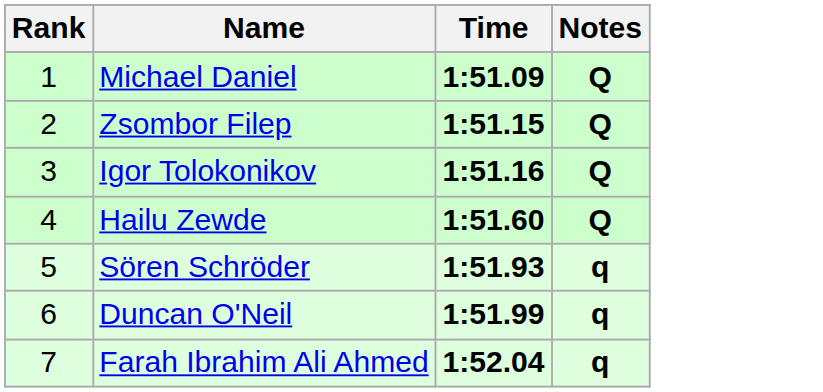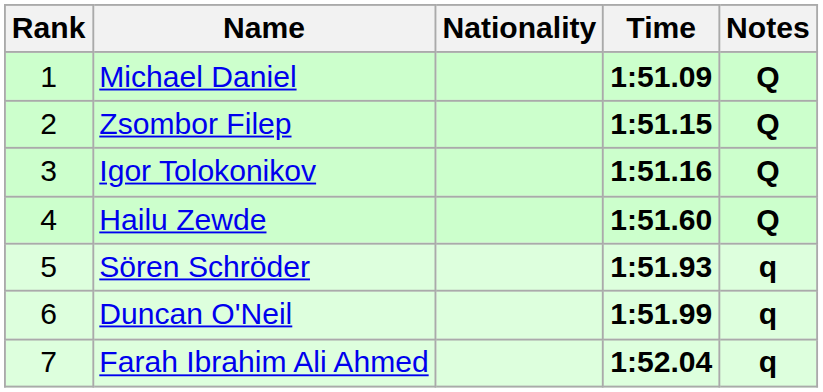+ column: Nationality
